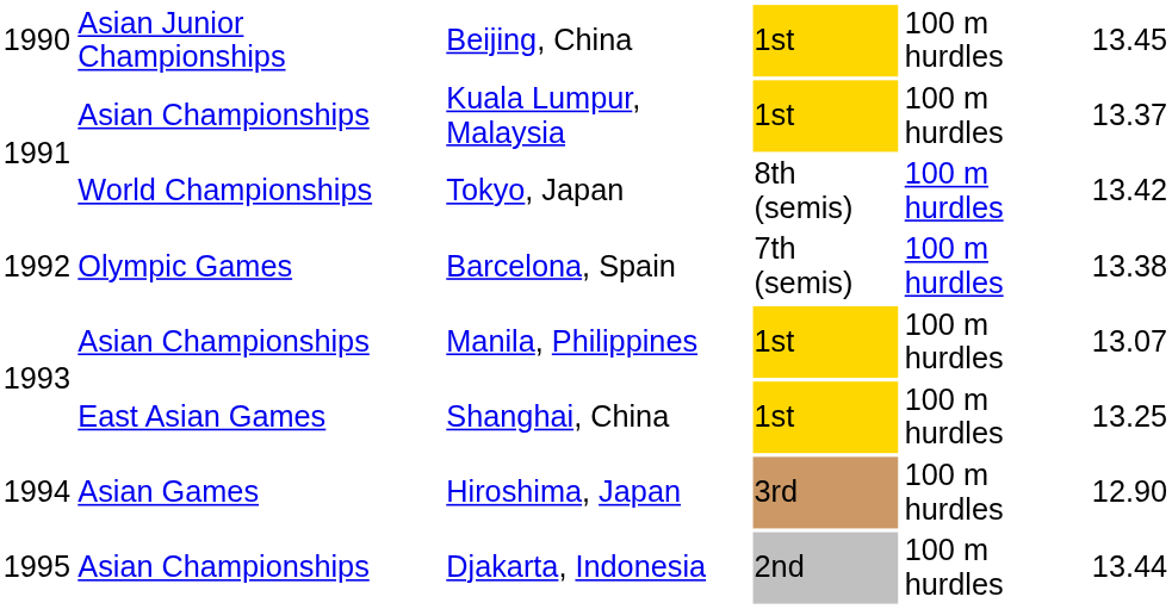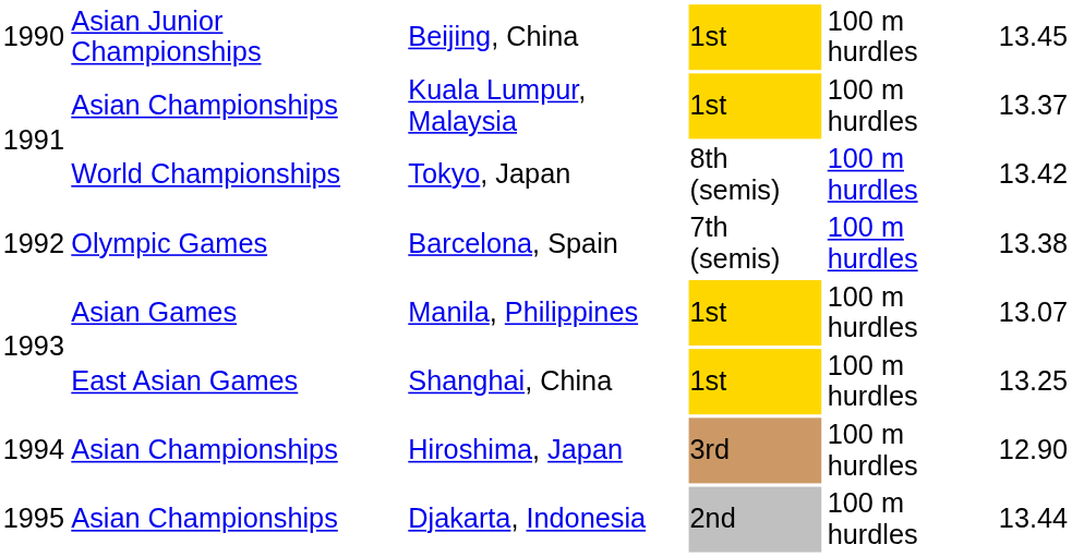Manila, Philippines | column 2: Asian Championships -> Asian Games
Hiroshima, Japan | column 2: Asian Games -> Asian Championships
